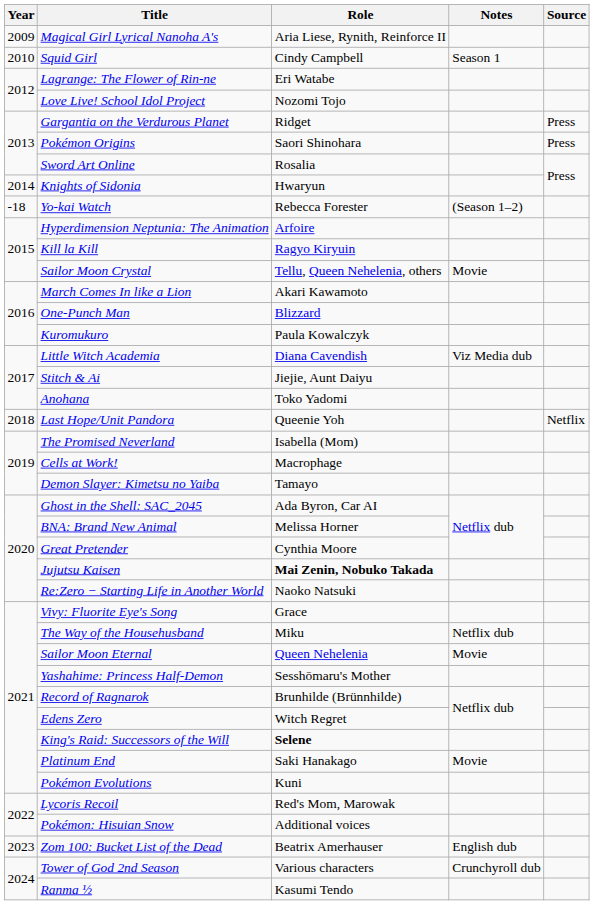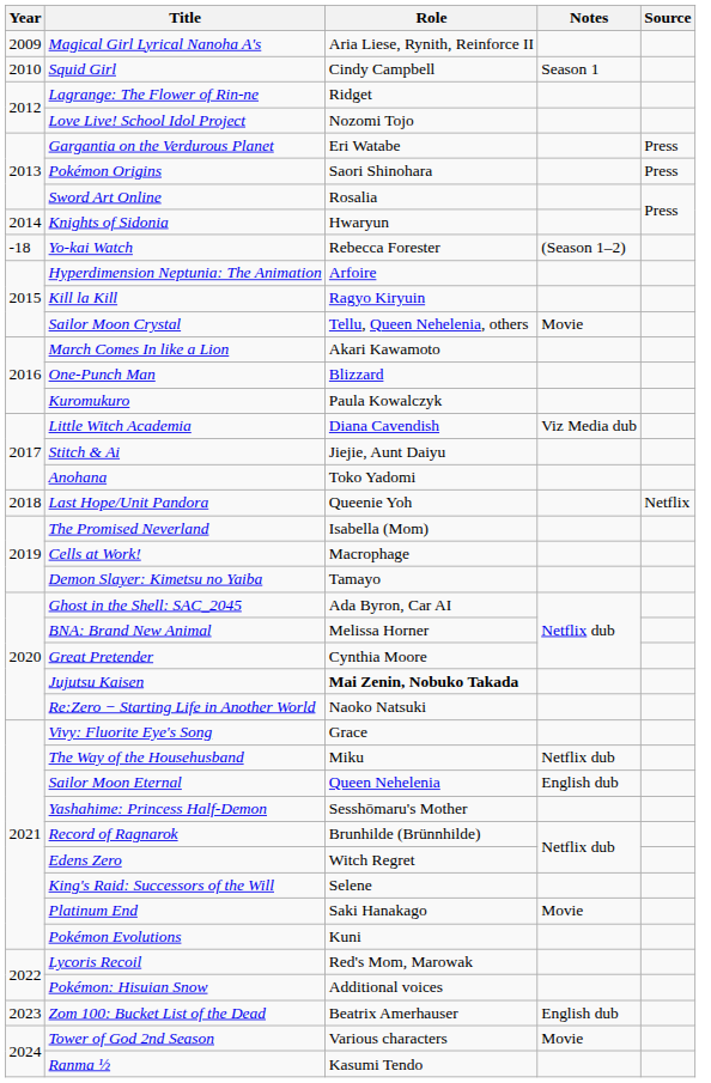Lagrange: The Flower of Rin-ne | Role: Eri Watabe -> Ridget
Gargantia on the Verdurous Planet | Role: Ridget -> Eri Watabe
Sailor Moon Eternal | Notes: Movie -> English dub
King's Raid: Successors of the Will | Role: bold -> normal
Tower of God 2nd Season | Notes: Crunchyroll dub -> Movie
